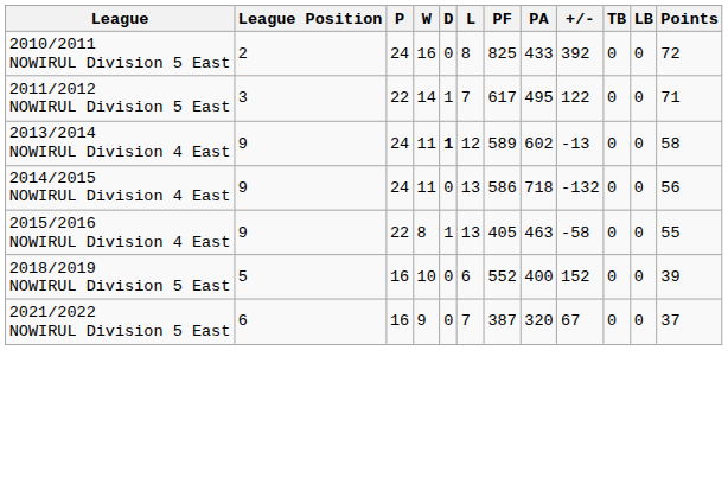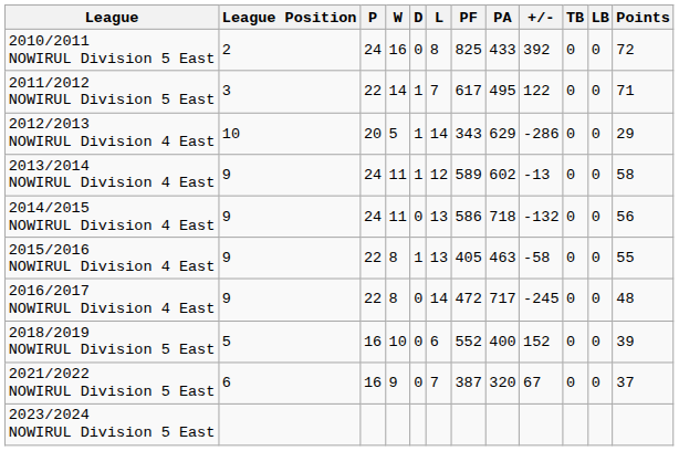+ row: 2012/2013 NOWIRUL Division 4 East | 10 | 20 | 5 | 1 | 14 | 343 | 629 | -286 | 0 | 0 | 29
2013/2014 NOWIRUL Division 4 East | D: bold -> normal
+ row: 2016/2017 NOWIRUL Division 4 East | 9 | 22 | 8 | 0 | 14 | 472 | 717 | -245 | 0 | 0 | 48
+ row: 2023/2024 NOWIRUL Division 5 East
